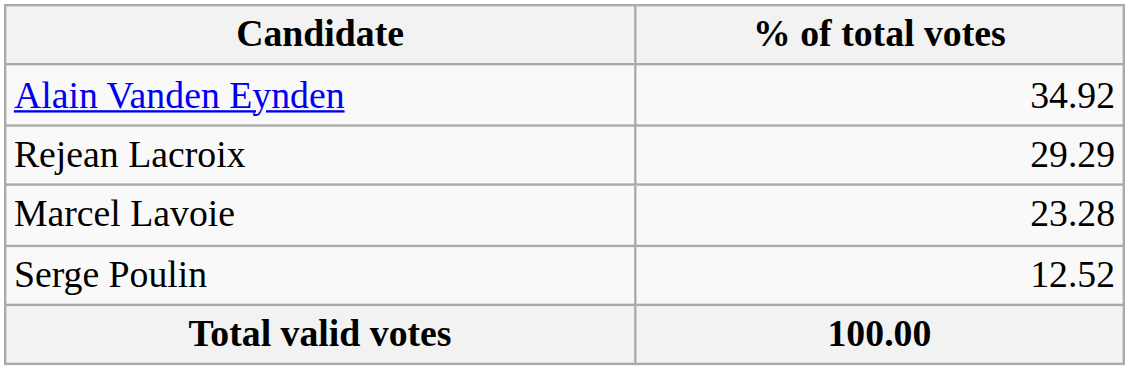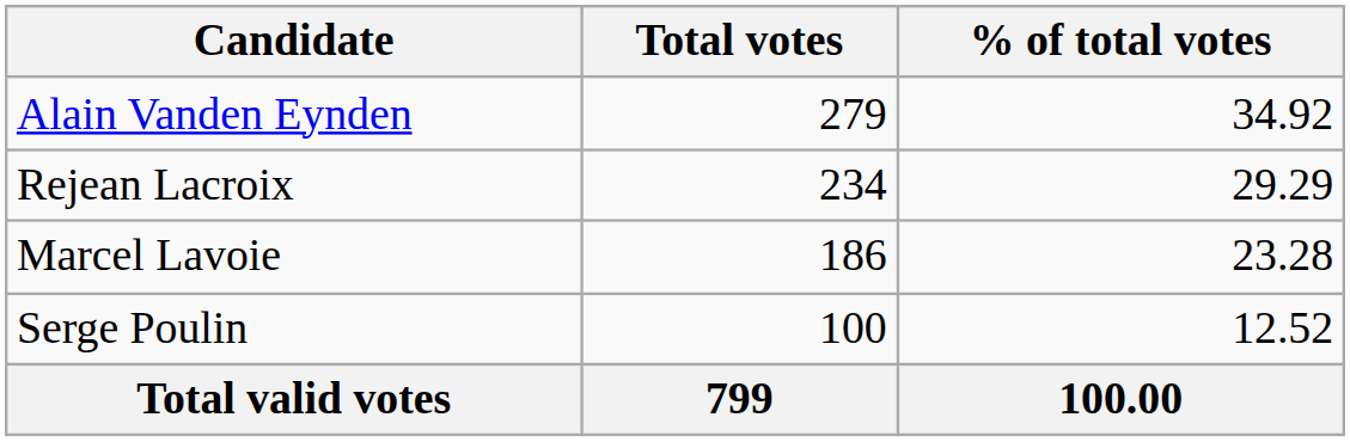+ column: Total votes | 279 | 234 | 186 | 100 | 799
